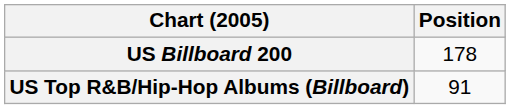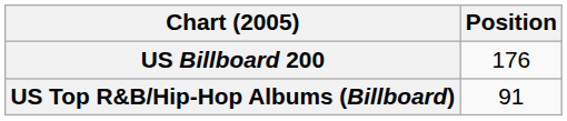US Billboard 200 | Position: 178 -> 176
